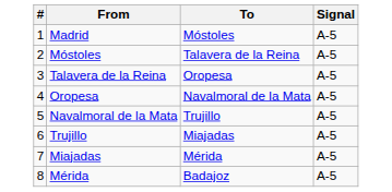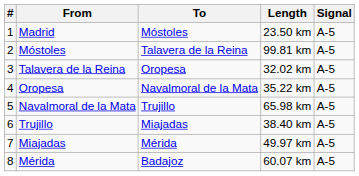+ column: Length | 23.50 km | 99.81 km | 32.02 km | 35.22 km | 65.98 km | 38.40 km | 49.97 km | 60.07 km
